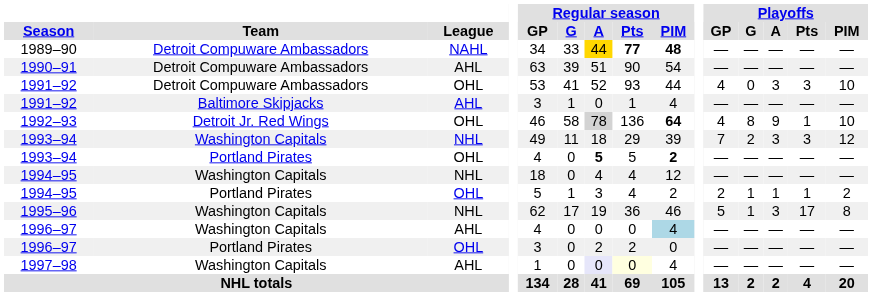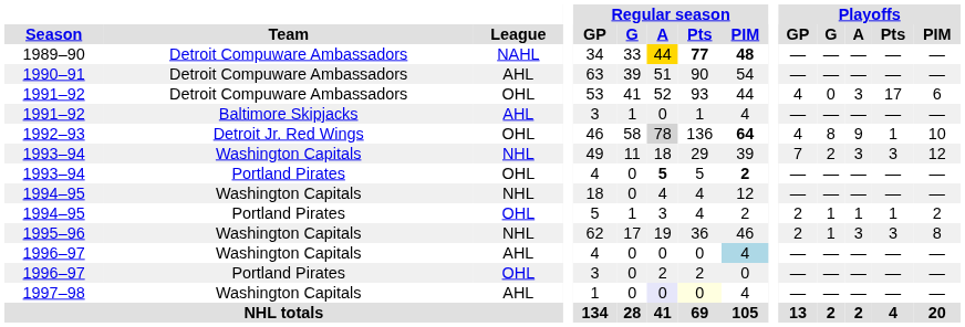1991–92 / Detroit Compuware Ambassadors | Playoffs / Pts: 3 -> 17
1991–92 / Detroit Compuware Ambassadors | Playoffs / PIM: 10 -> 6
1995–96 | Playoffs / GP: 5 -> 2
1995–96 | Playoffs / Pts: 17 -> 3
